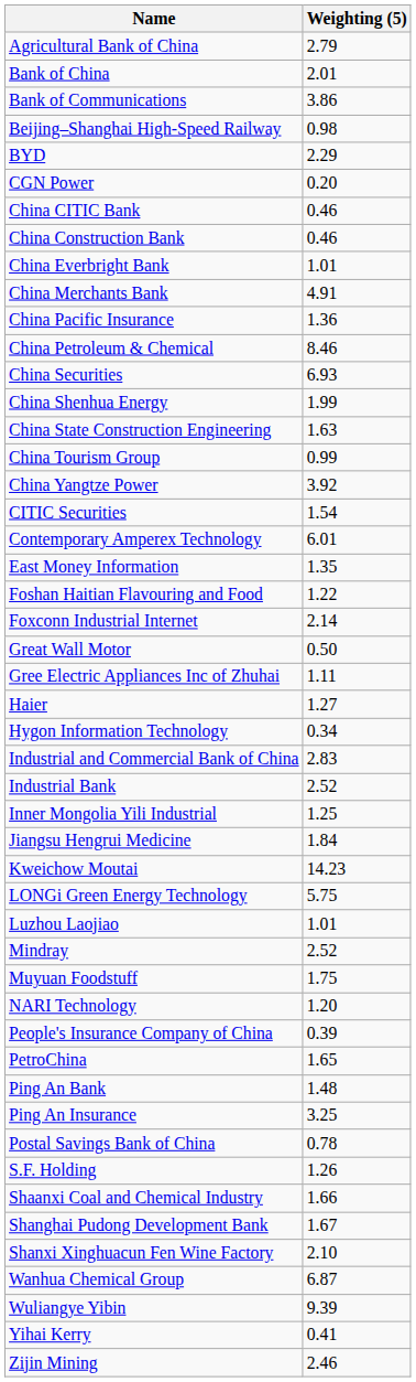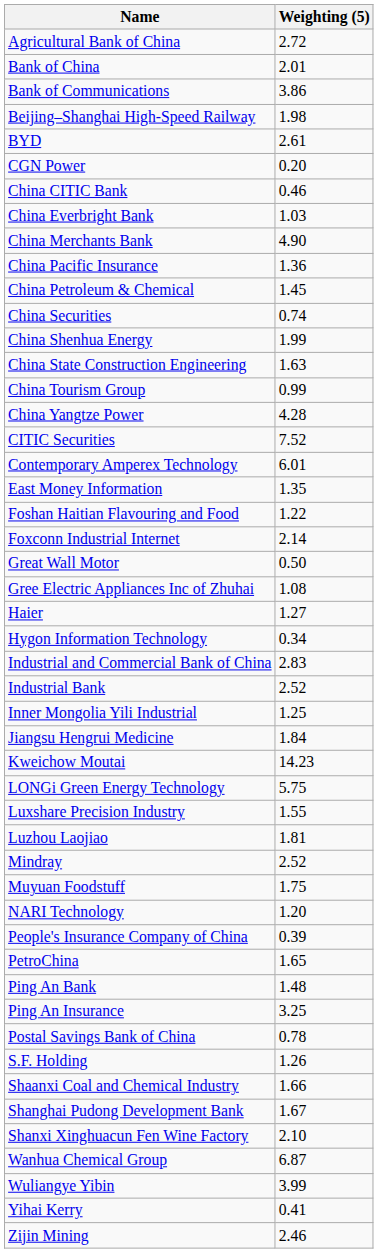Agricultural Bank of China | Weighting (5): 2.79 -> 2.72
Beijing–Shanghai High-Speed Railway | Weighting (5): 0.98 -> 1.98
BYD | Weighting (5): 2.29 -> 2.61
- row: China Construction Bank | 0.46
China Everbright Bank | Weighting (5): 1.01 -> 1.03
China Merchants Bank | Weighting (5): 4.91 -> 4.90
China Petroleum & Chemical | Weighting (5): 8.46 -> 1.45
China Securities | Weighting (5): 6.93 -> 0.74
China Yangtze Power | Weighting (5): 3.92 -> 4.28
CITIC Securities | Weighting (5): 1.54 -> 7.52
Gree Electric Appliances Inc of Zhuhai | Weighting (5): 1.11 -> 1.08
+ row: Luxshare Precision Industry | 1.55
Luzhou Laojiao | Weighting (5): 1.01 -> 1.81
Wuliangye Yibin | Weighting (5): 9.39 -> 3.99
